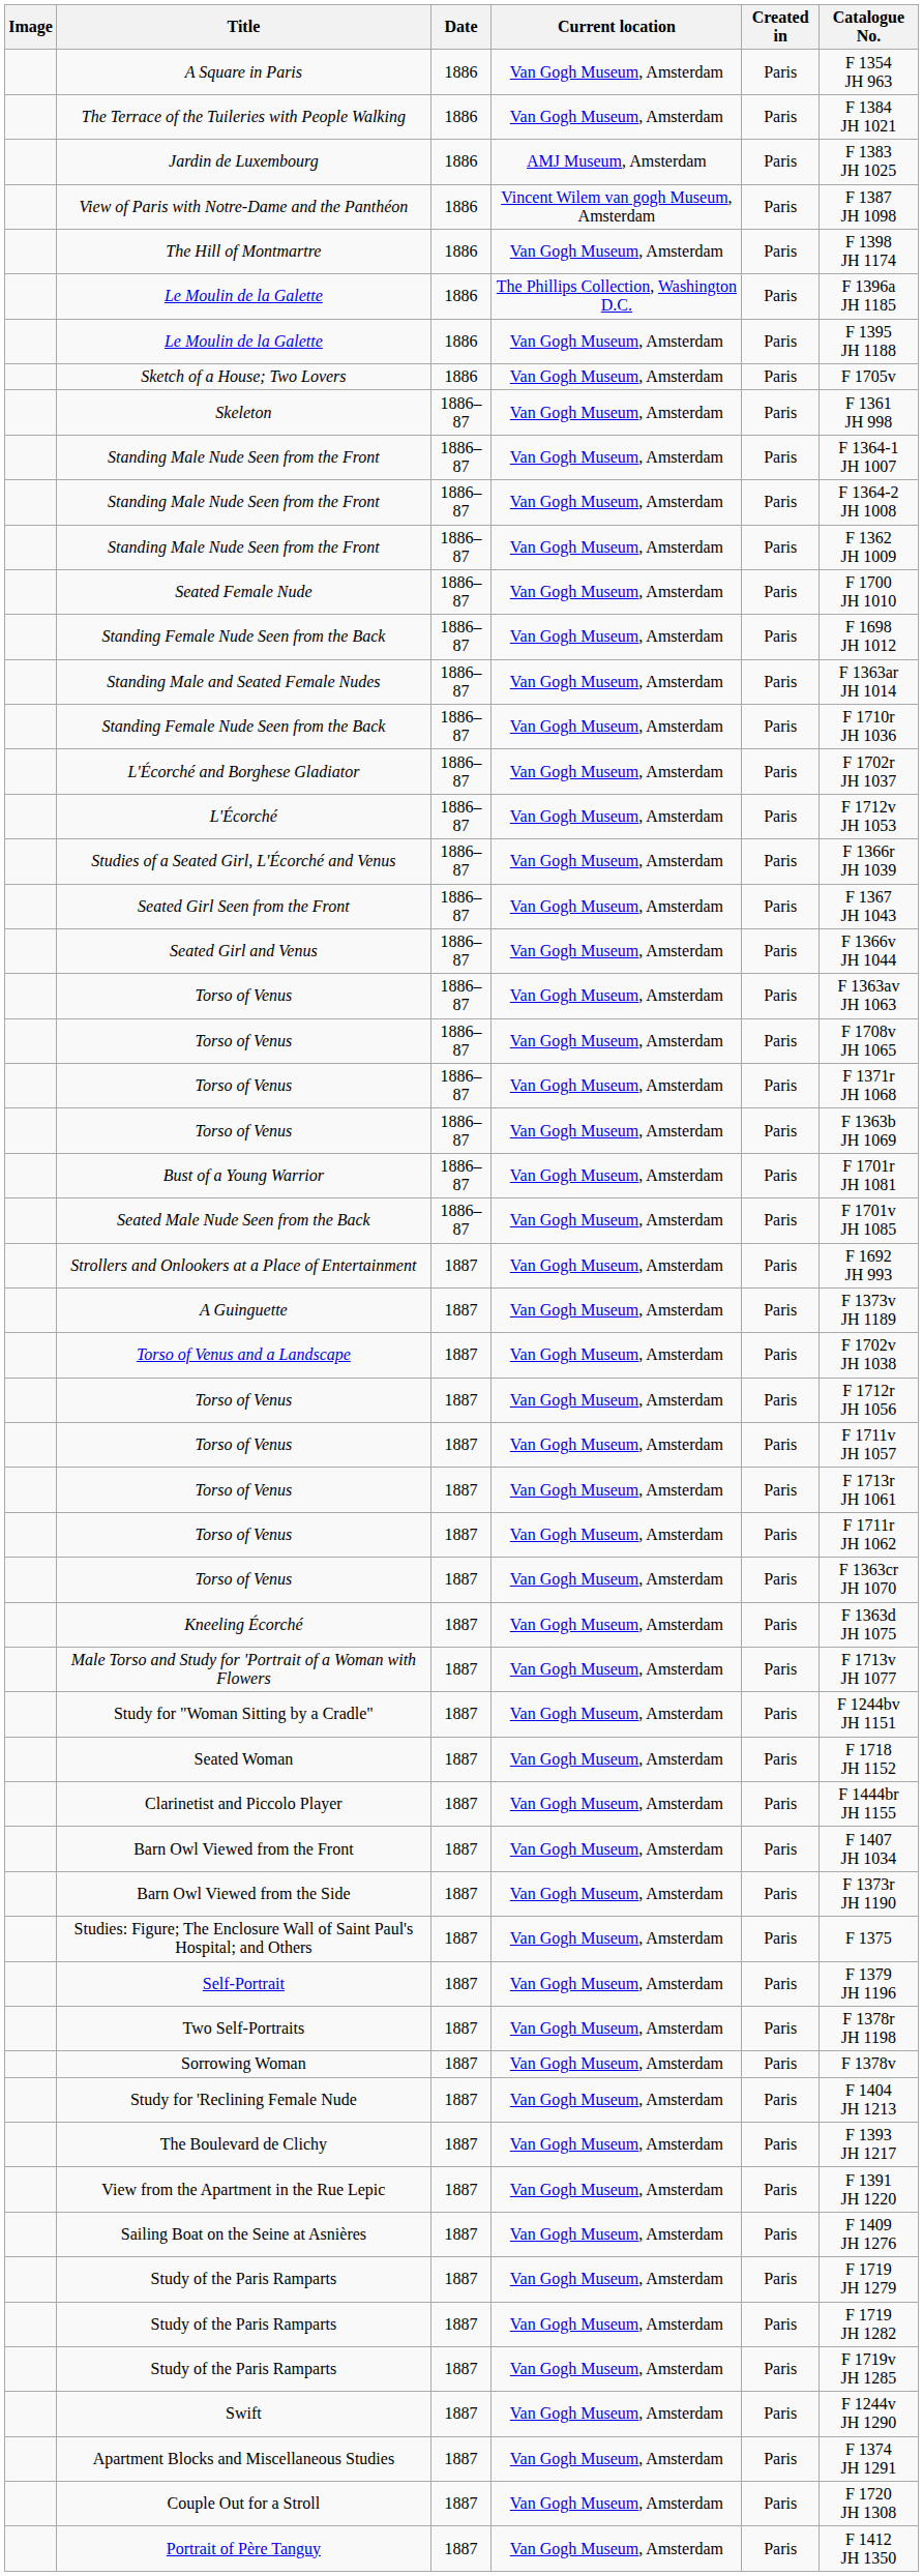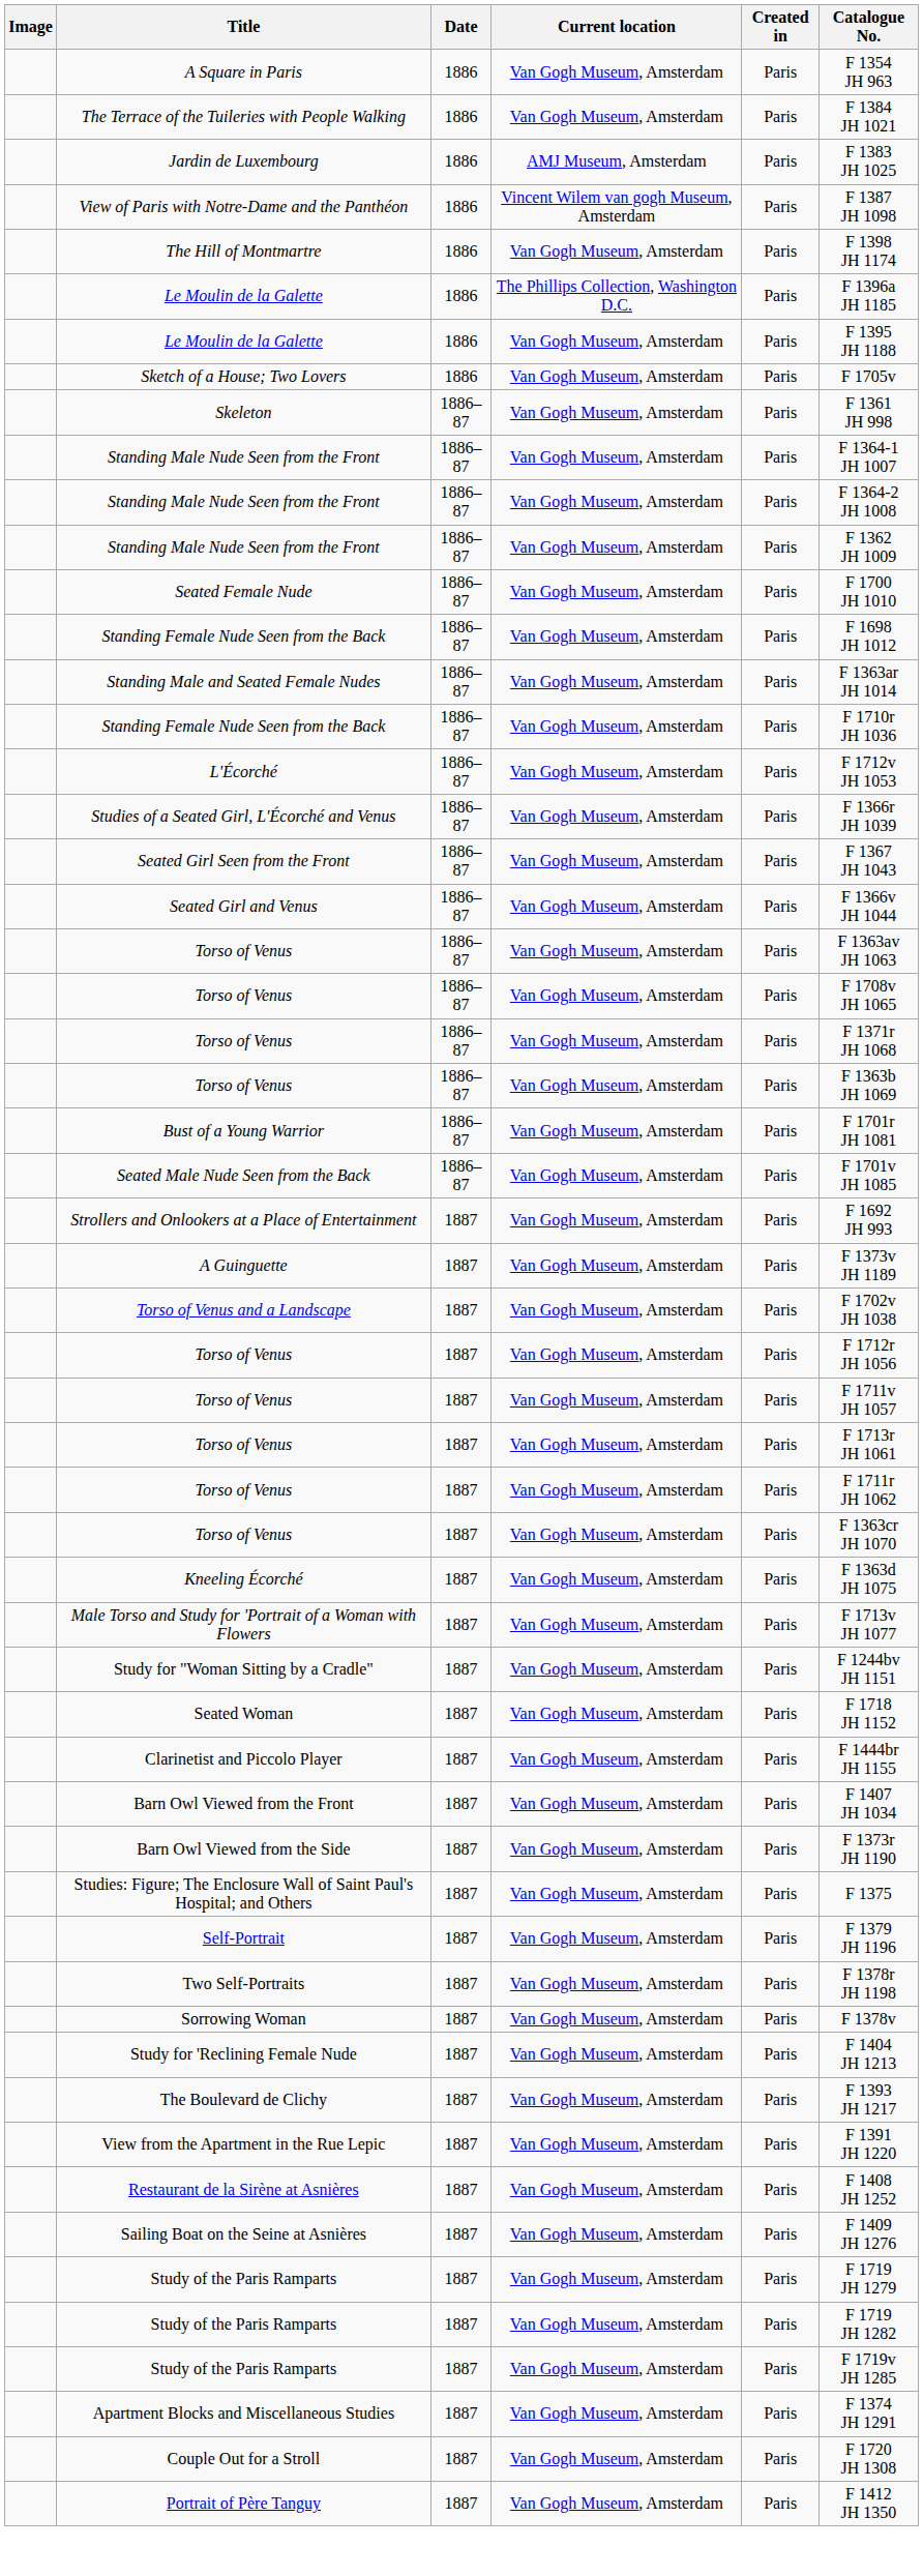- row: L'Écorché and Borghese Gladiator | 1886–87 | Van Gogh Museum, Amsterdam | Paris | F 1702r JH 1037
+ row: Restaurant de la Sirène at Asnières | 1887 | Van Gogh Museum, Amsterdam | Paris | F 1408 JH 1252
- row: Swift | 1887 | Van Gogh Museum, Amsterdam | Paris | F 1244v JH 1290
